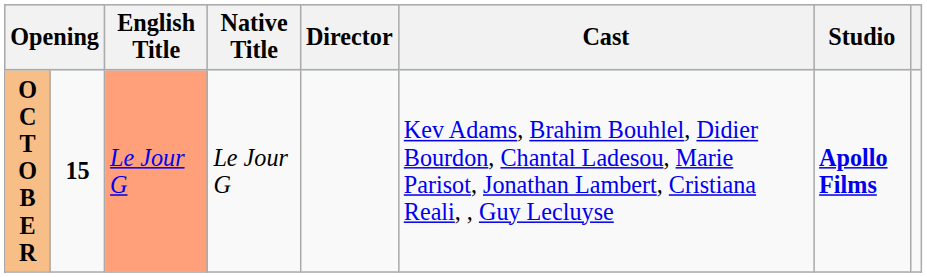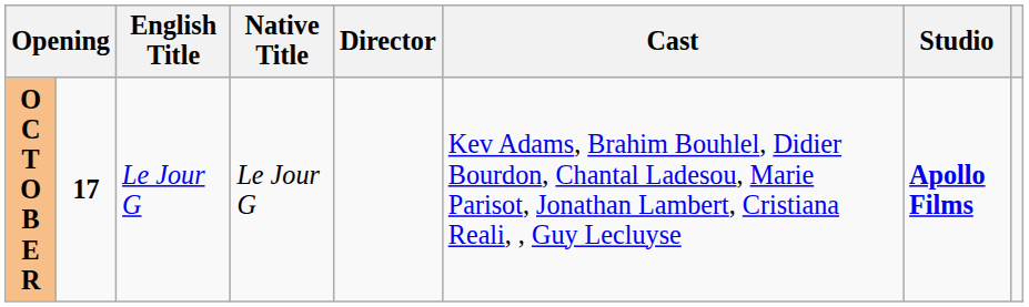O C T O B E R | column 2: 15 -> 17
O C T O B E R | English Title: lightsalmon background -> no background
